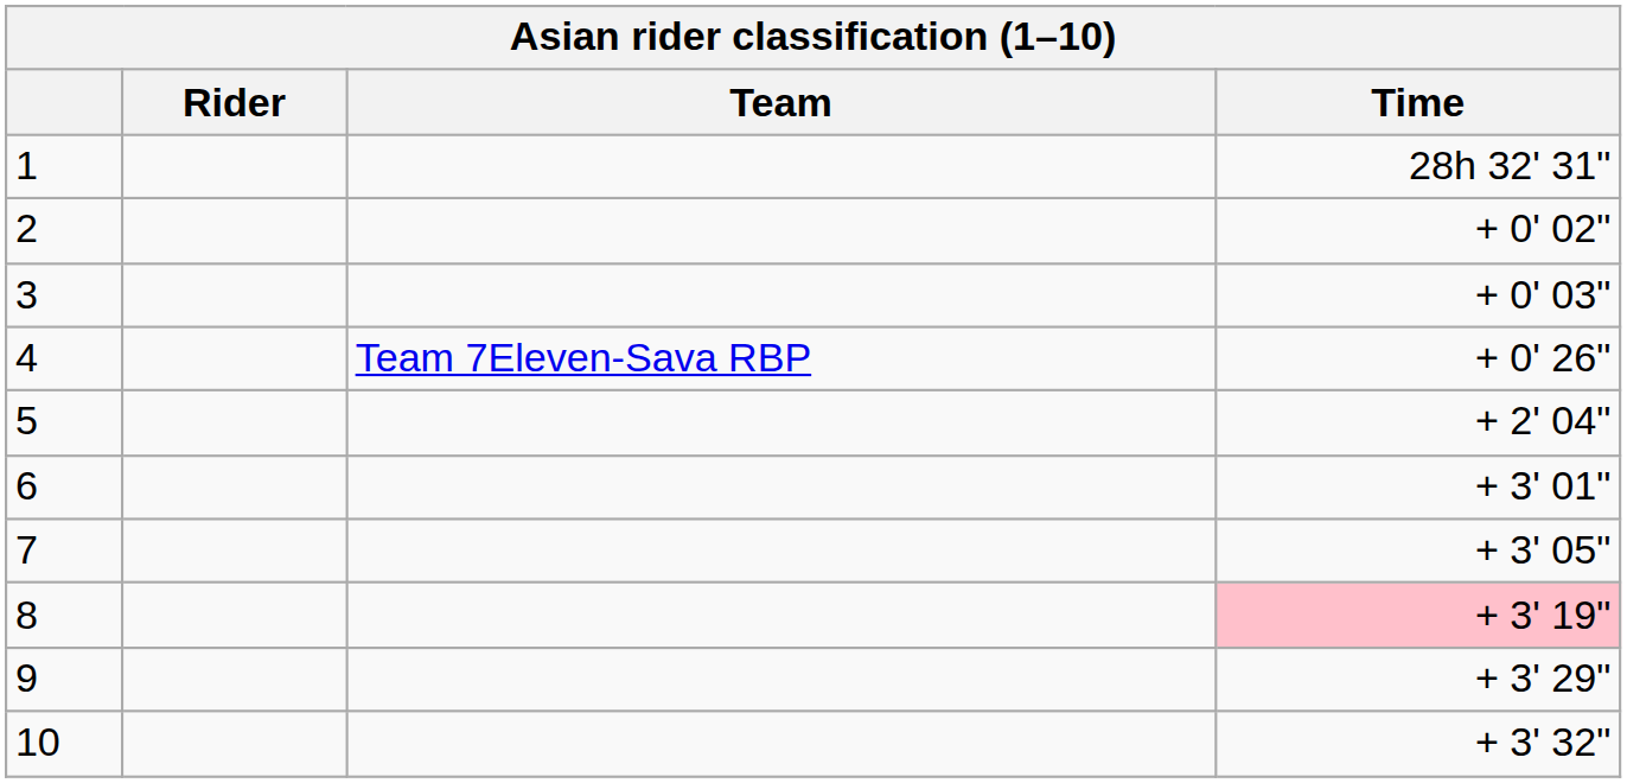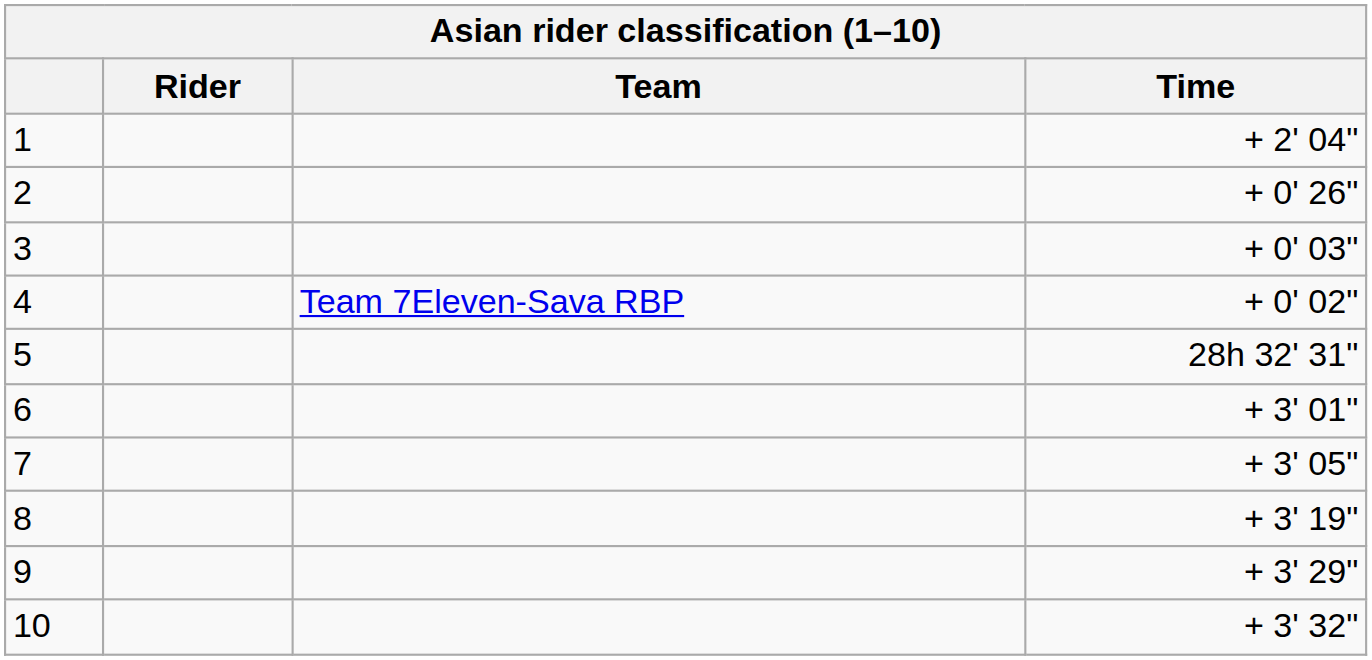1 | Time: 28h 32' 31" -> + 2' 04"
2 | Time: + 0' 02" -> + 0' 26"
4 | Time: + 0' 26" -> + 0' 02"
5 | Time: + 2' 04" -> 28h 32' 31"
8 | Time: pink background -> no background
